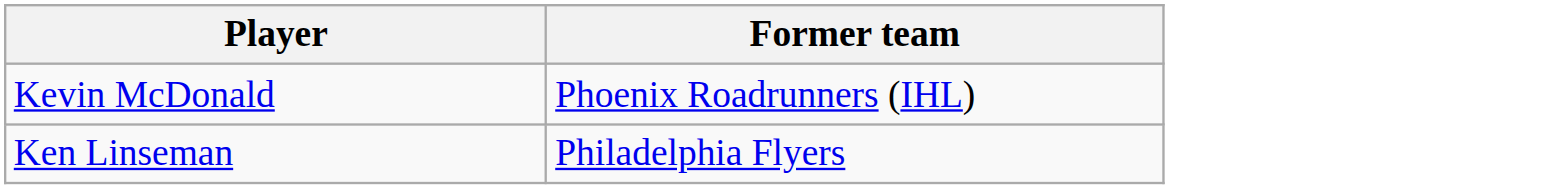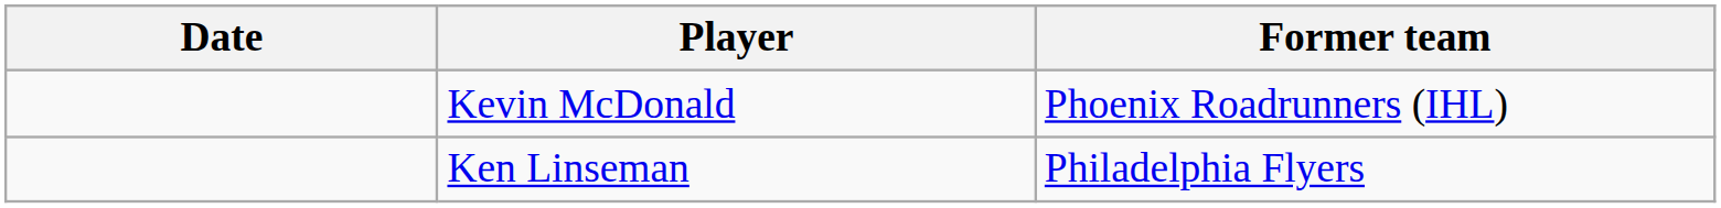+ column: Date
